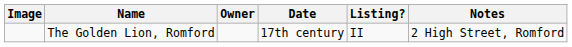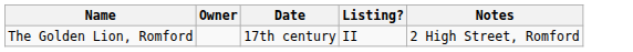- column: Image
